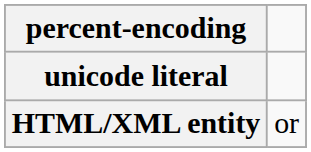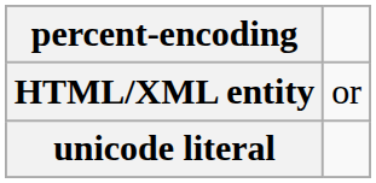rows swapped: unicode literal <-> HTML/XML entity
